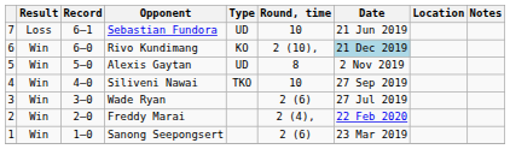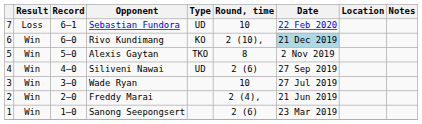Sebastian Fundora | Date: 21 Jun 2019 -> 22 Feb 2020
Alexis Gaytan | Type: UD -> TKO
Siliveni Nawai | Type: TKO -> UD
Siliveni Nawai | Round, time: 10 -> 2 (6)
Wade Ryan | Round, time: 2 (6) -> 10
Freddy Marai | Date: 22 Feb 2020 -> 21 Jun 2019
